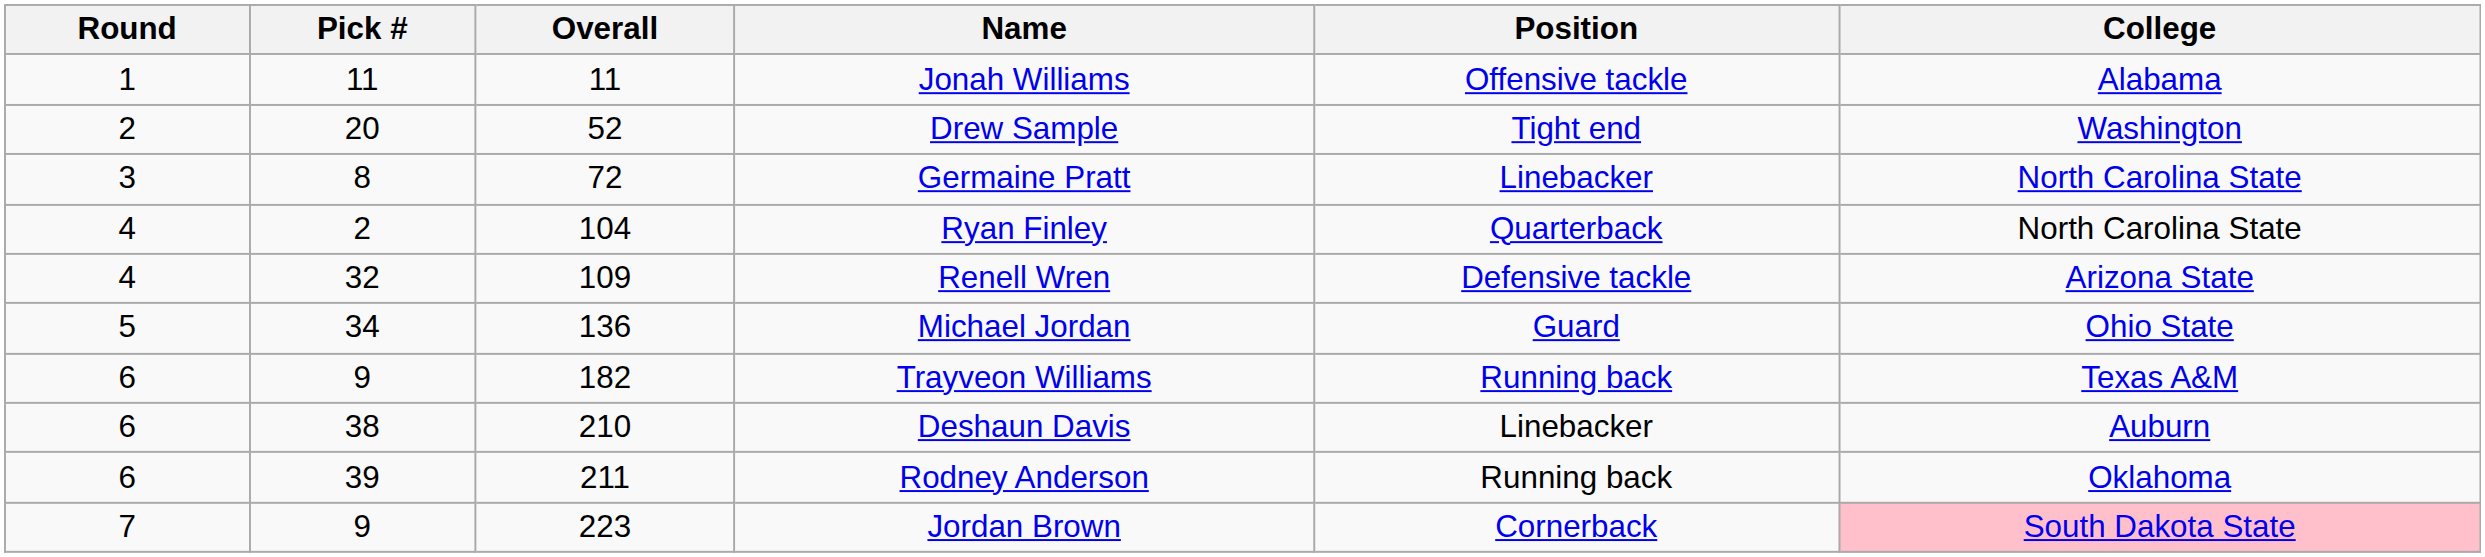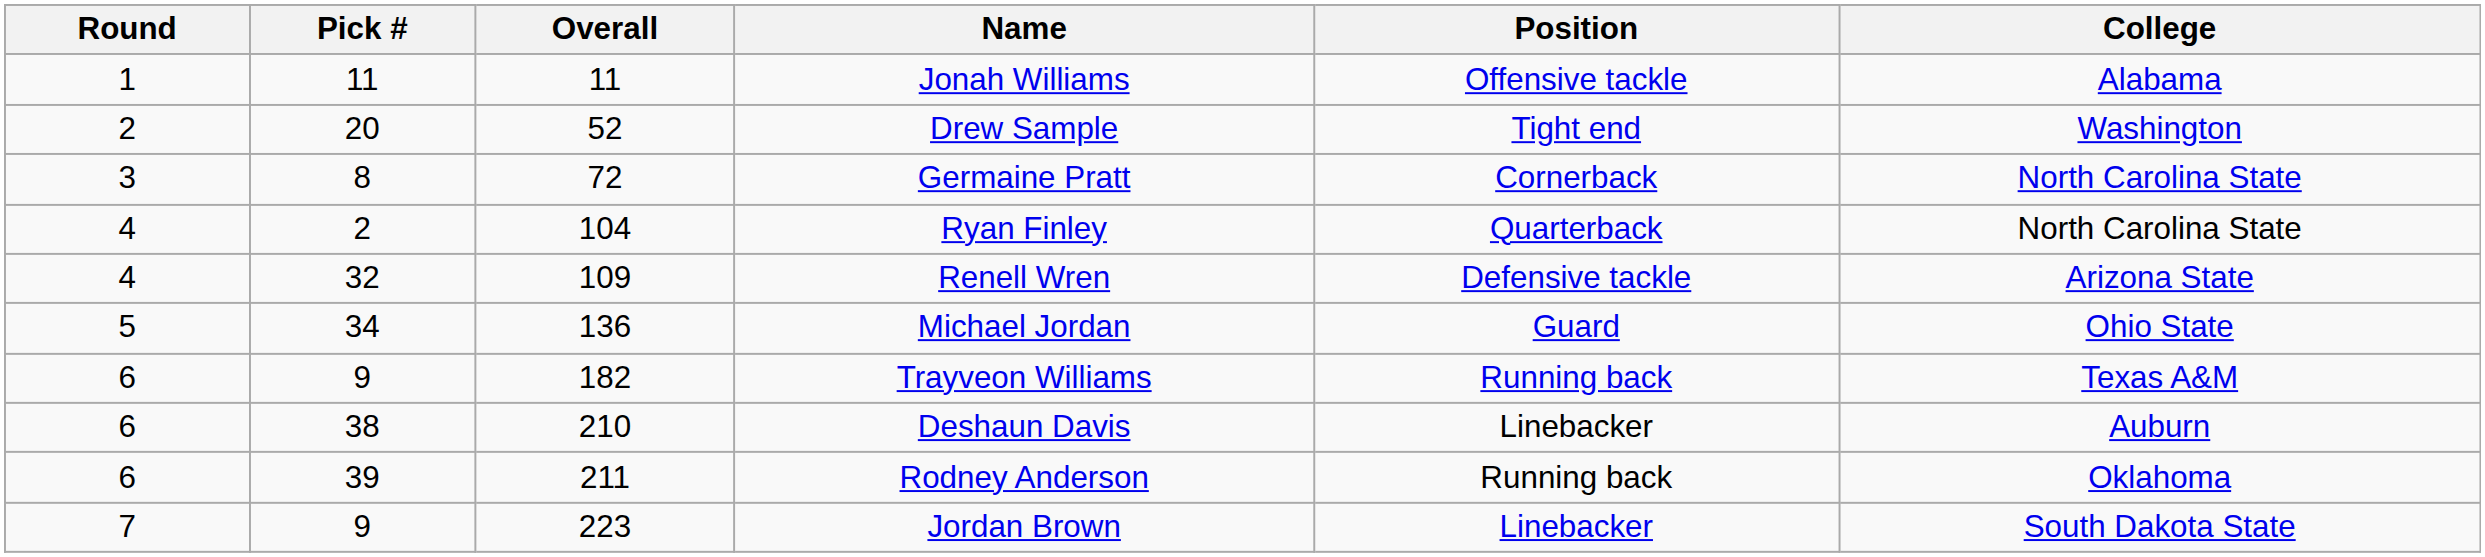Germaine Pratt | Position: Linebacker -> Cornerback
Jordan Brown | Position: Cornerback -> Linebacker
Jordan Brown | College: pink background -> no background
